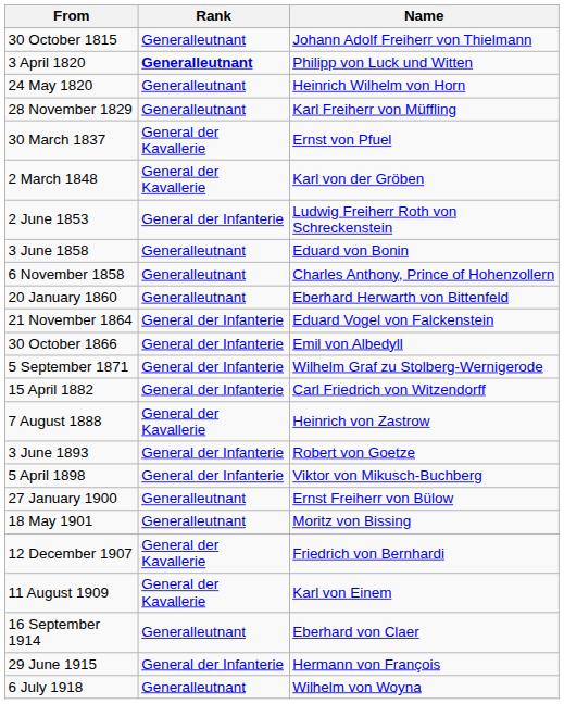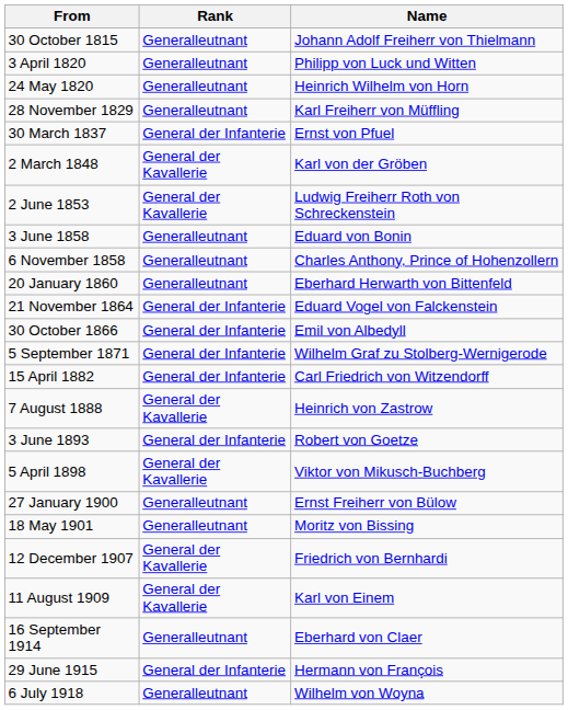3 April 1820 | Rank: bold -> normal
30 March 1837 | Rank: General der Kavallerie -> General der Infanterie
2 June 1853 | Rank: General der Infanterie -> General der Kavallerie
5 April 1898 | Rank: General der Infanterie -> General der Kavallerie
